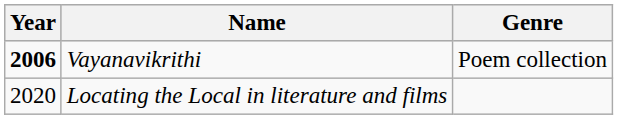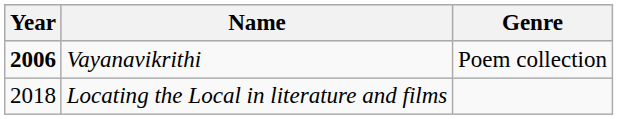Locating the Local in literature and films | Year: 2020 -> 2018
